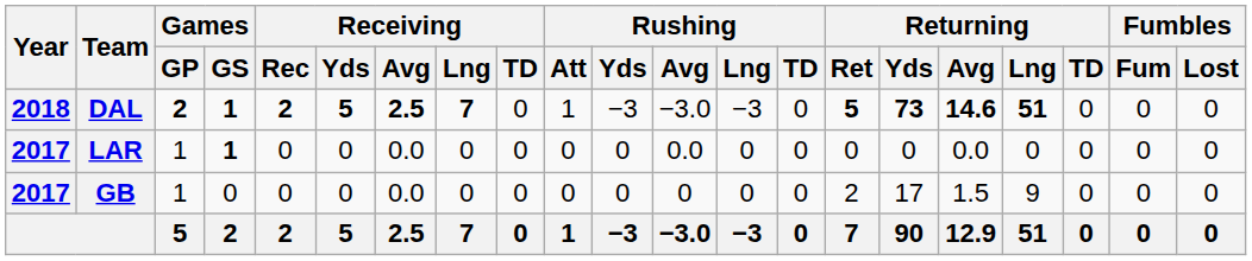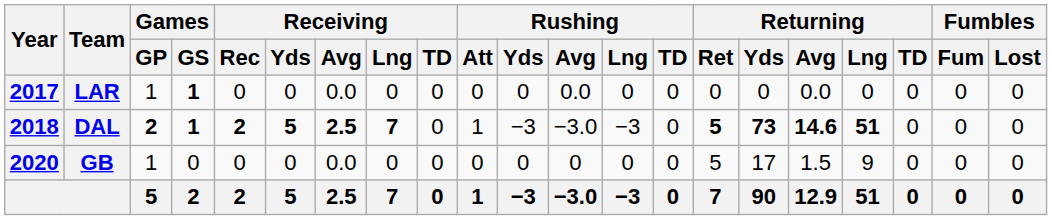rows swapped: LAR <-> DAL
GB | Year: 2017 -> 2020
GB | Returning / Ret: 2 -> 5
